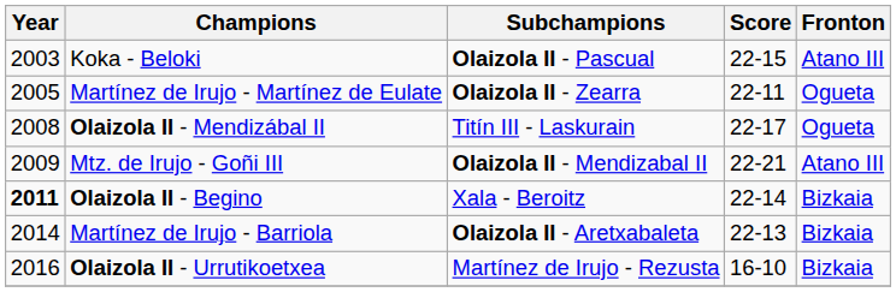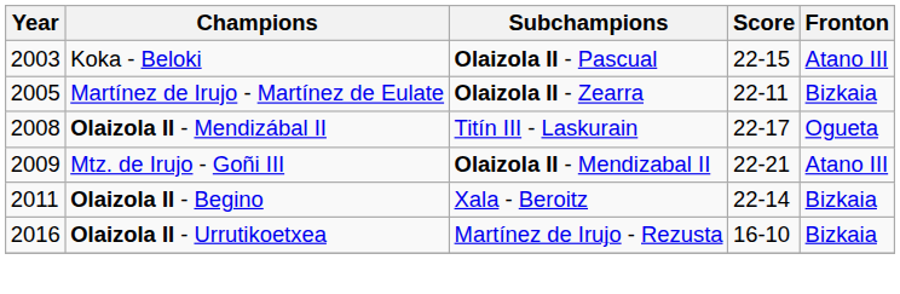Martínez de Irujo - Martínez de Eulate | Fronton: Ogueta -> Bizkaia
Olaizola II - Begino | Year: bold -> normal
- row: 2014 | Martínez de Irujo - Barriola | Olaizola II - Aretxabaleta | 22-13 | Bizkaia
